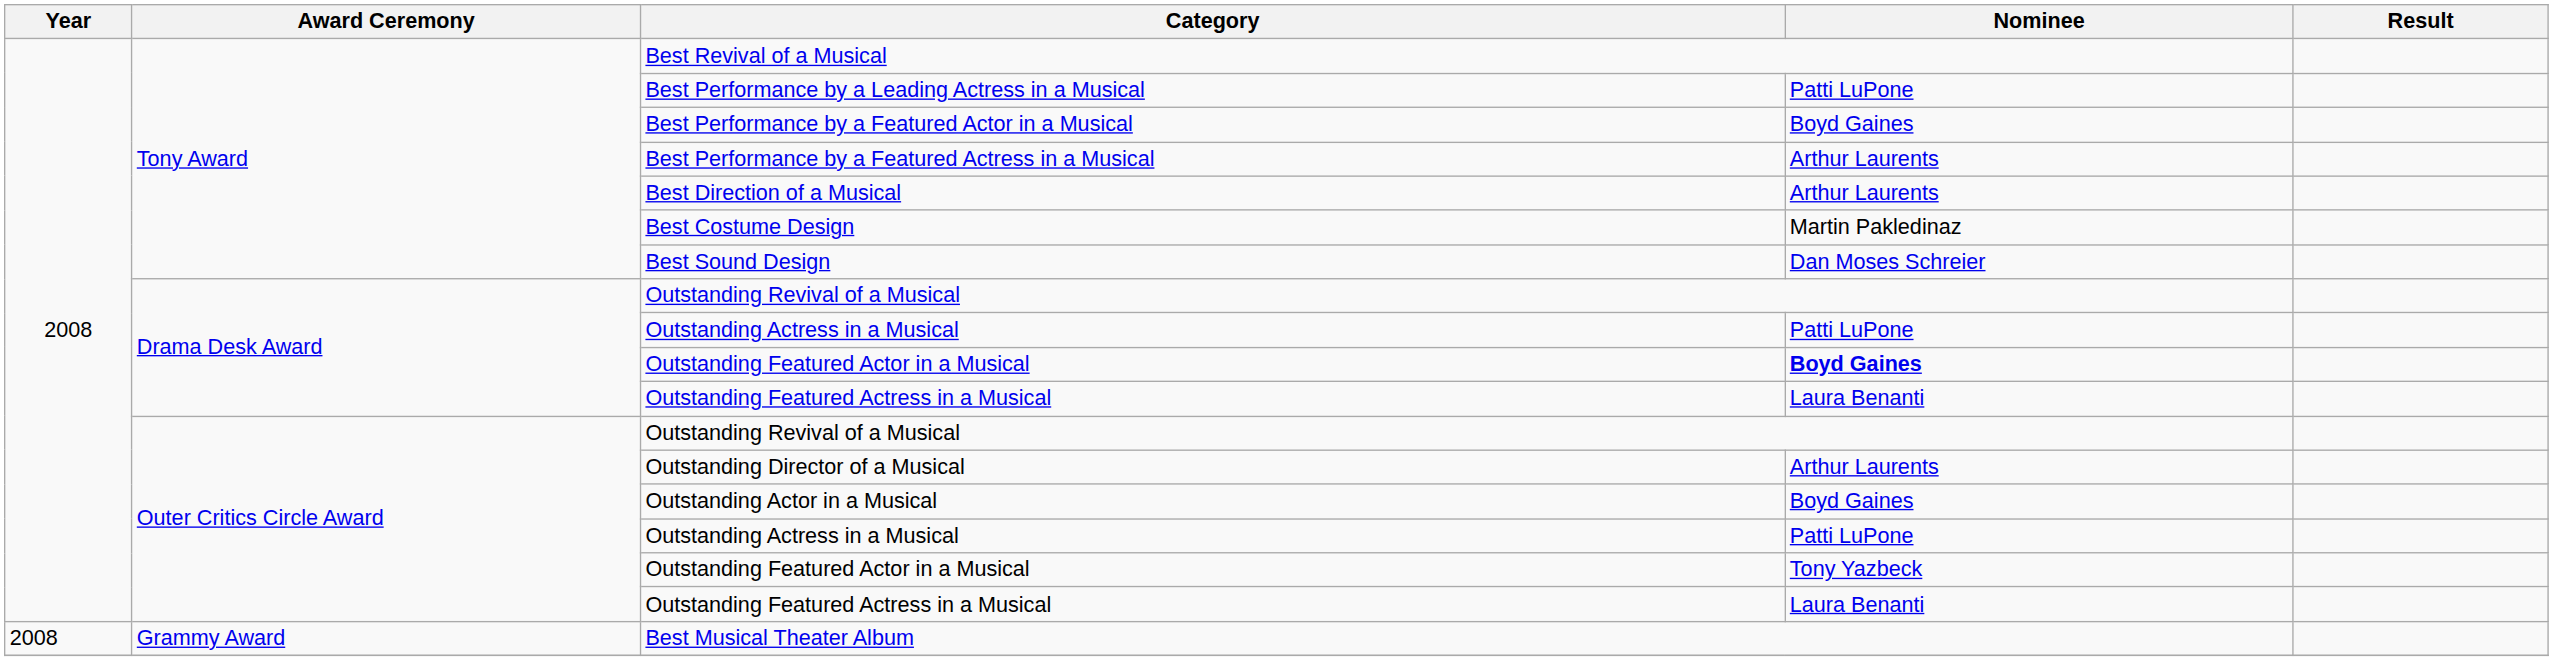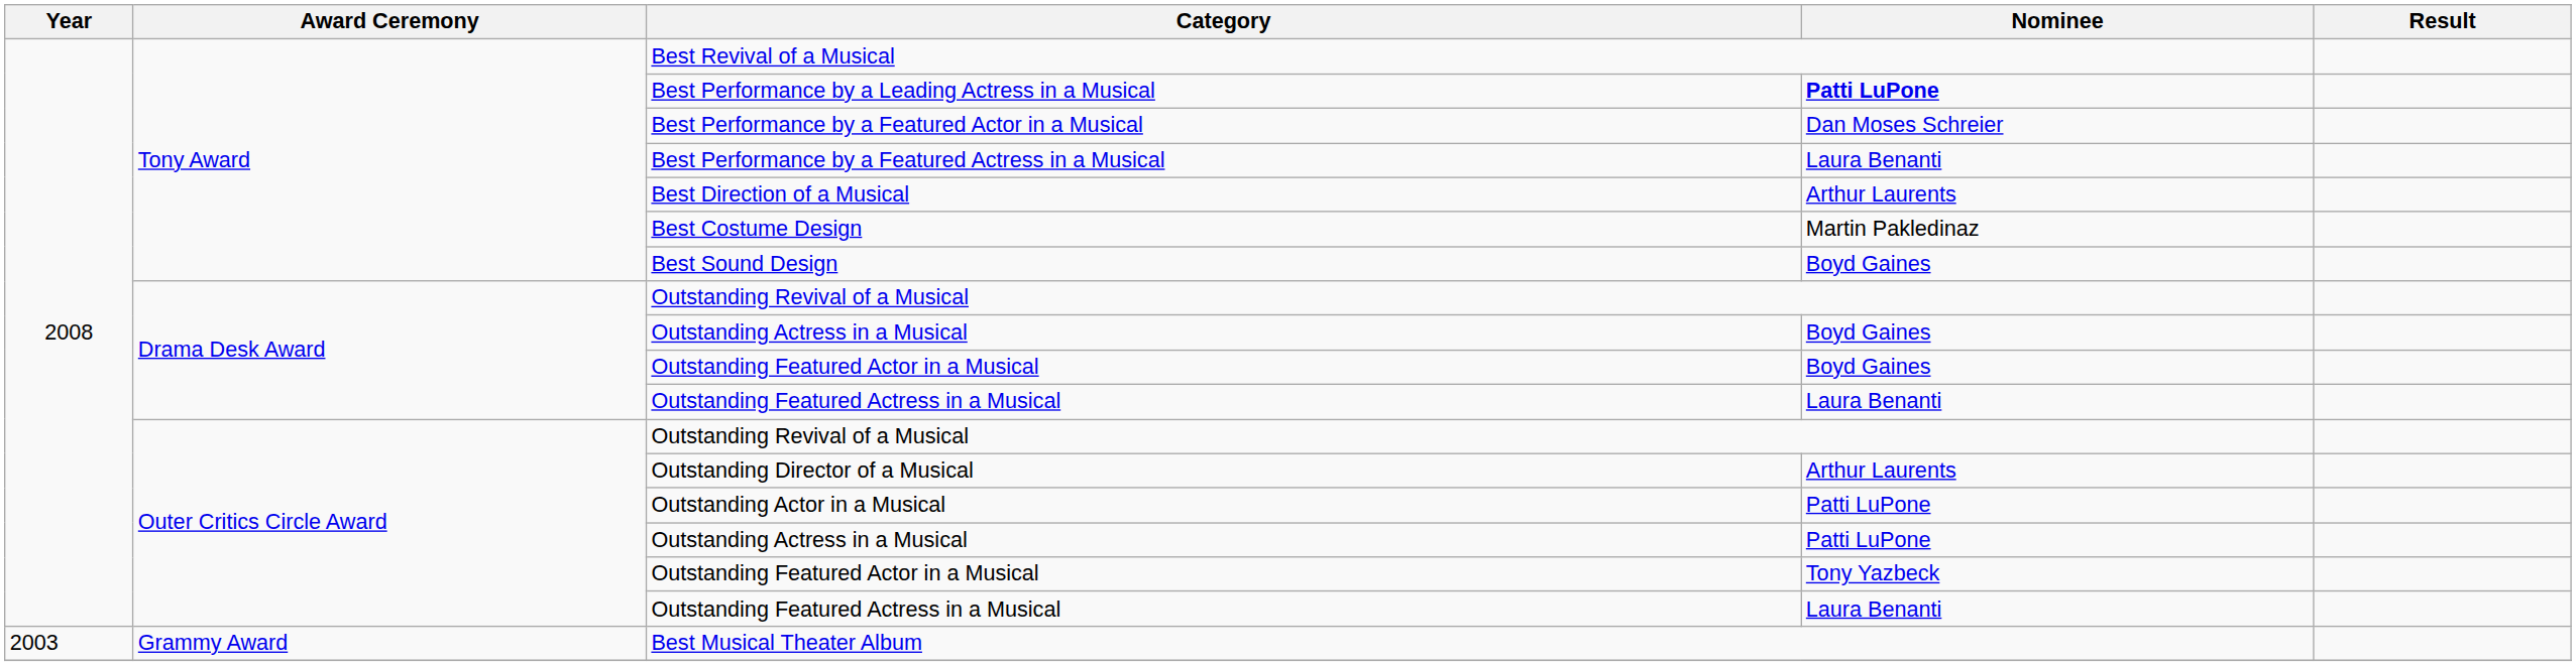Best Performance by a Leading Actress in a Musical | Nominee: normal -> bold
Best Performance by a Featured Actor in a Musical | Nominee: Boyd Gaines -> Dan Moses Schreier
Best Performance by a Featured Actress in a Musical | Nominee: Arthur Laurents -> Laura Benanti
Best Sound Design | Nominee: Dan Moses Schreier -> Boyd Gaines
Drama Desk Award / Outstanding Actress in a Musical | Nominee: Patti LuPone -> Boyd Gaines
Drama Desk Award / Outstanding Featured Actor in a Musical | Nominee: bold -> normal
Outstanding Actor in a Musical | Nominee: Boyd Gaines -> Patti LuPone
Best Musical Theater Album | Year: 2008 -> 2003
